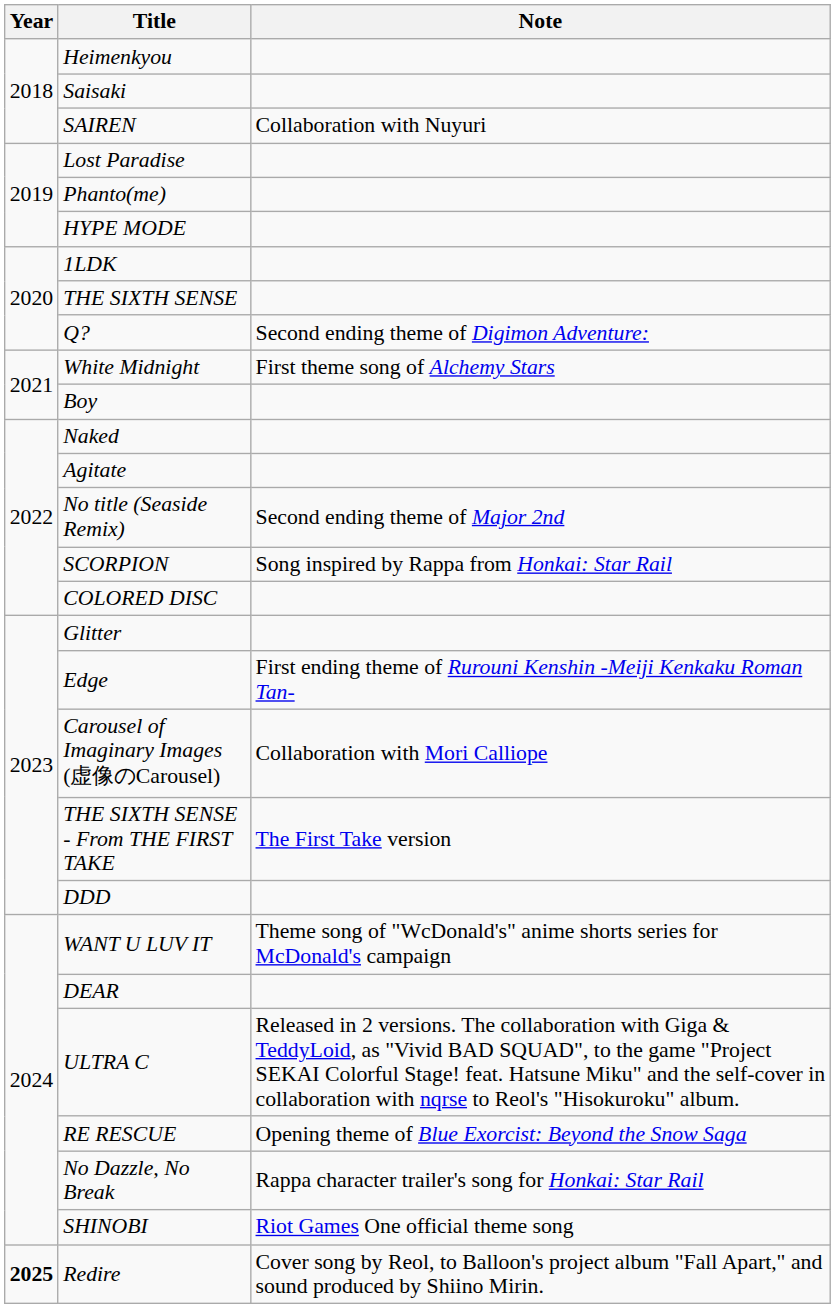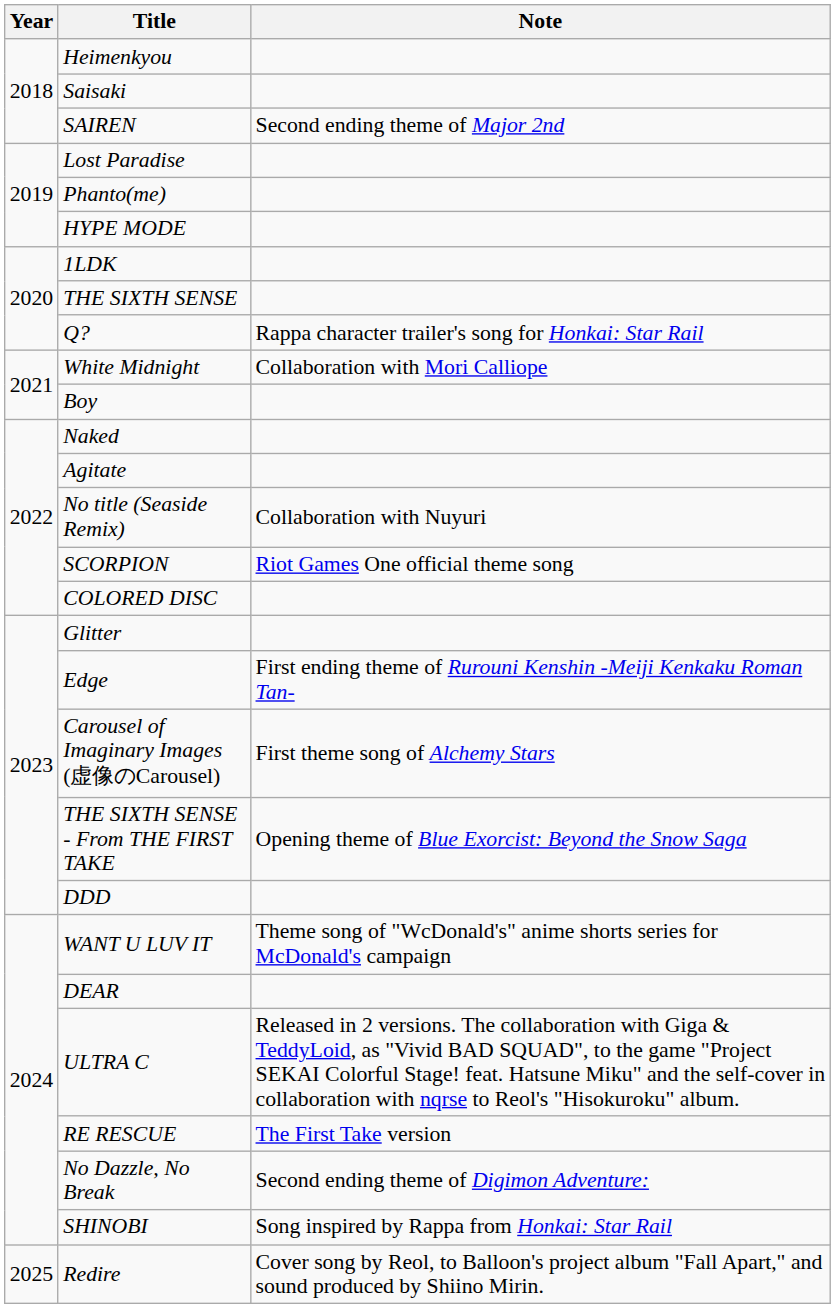SAIREN | Note: Collaboration with Nuyuri -> Second ending theme of Major 2nd
Q? | Note: Second ending theme of Digimon Adventure: -> Rappa character trailer's song for Honkai: Star Rail
White Midnight | Note: First theme song of Alchemy Stars -> Collaboration with Mori Calliope
No title (Seaside Remix) | Note: Second ending theme of Major 2nd -> Collaboration with Nuyuri
SCORPION | Note: Song inspired by Rappa from Honkai: Star Rail -> Riot Games One official theme song
Carousel of Imaginary Images (虚像のCarousel) | Note: Collaboration with Mori Calliope -> First theme song of Alchemy Stars
THE SIXTH SENSE - From THE FIRST TAKE | Note: The First Take version -> Opening theme of Blue Exorcist: Beyond the Snow Saga
RE RESCUE | Note: Opening theme of Blue Exorcist: Beyond the Snow Saga -> The First Take version
No Dazzle, No Break | Note: Rappa character trailer's song for Honkai: Star Rail -> Second ending theme of Digimon Adventure:
SHINOBI | Note: Riot Games One official theme song -> Song inspired by Rappa from Honkai: Star Rail
Redire | Year: bold -> normal
